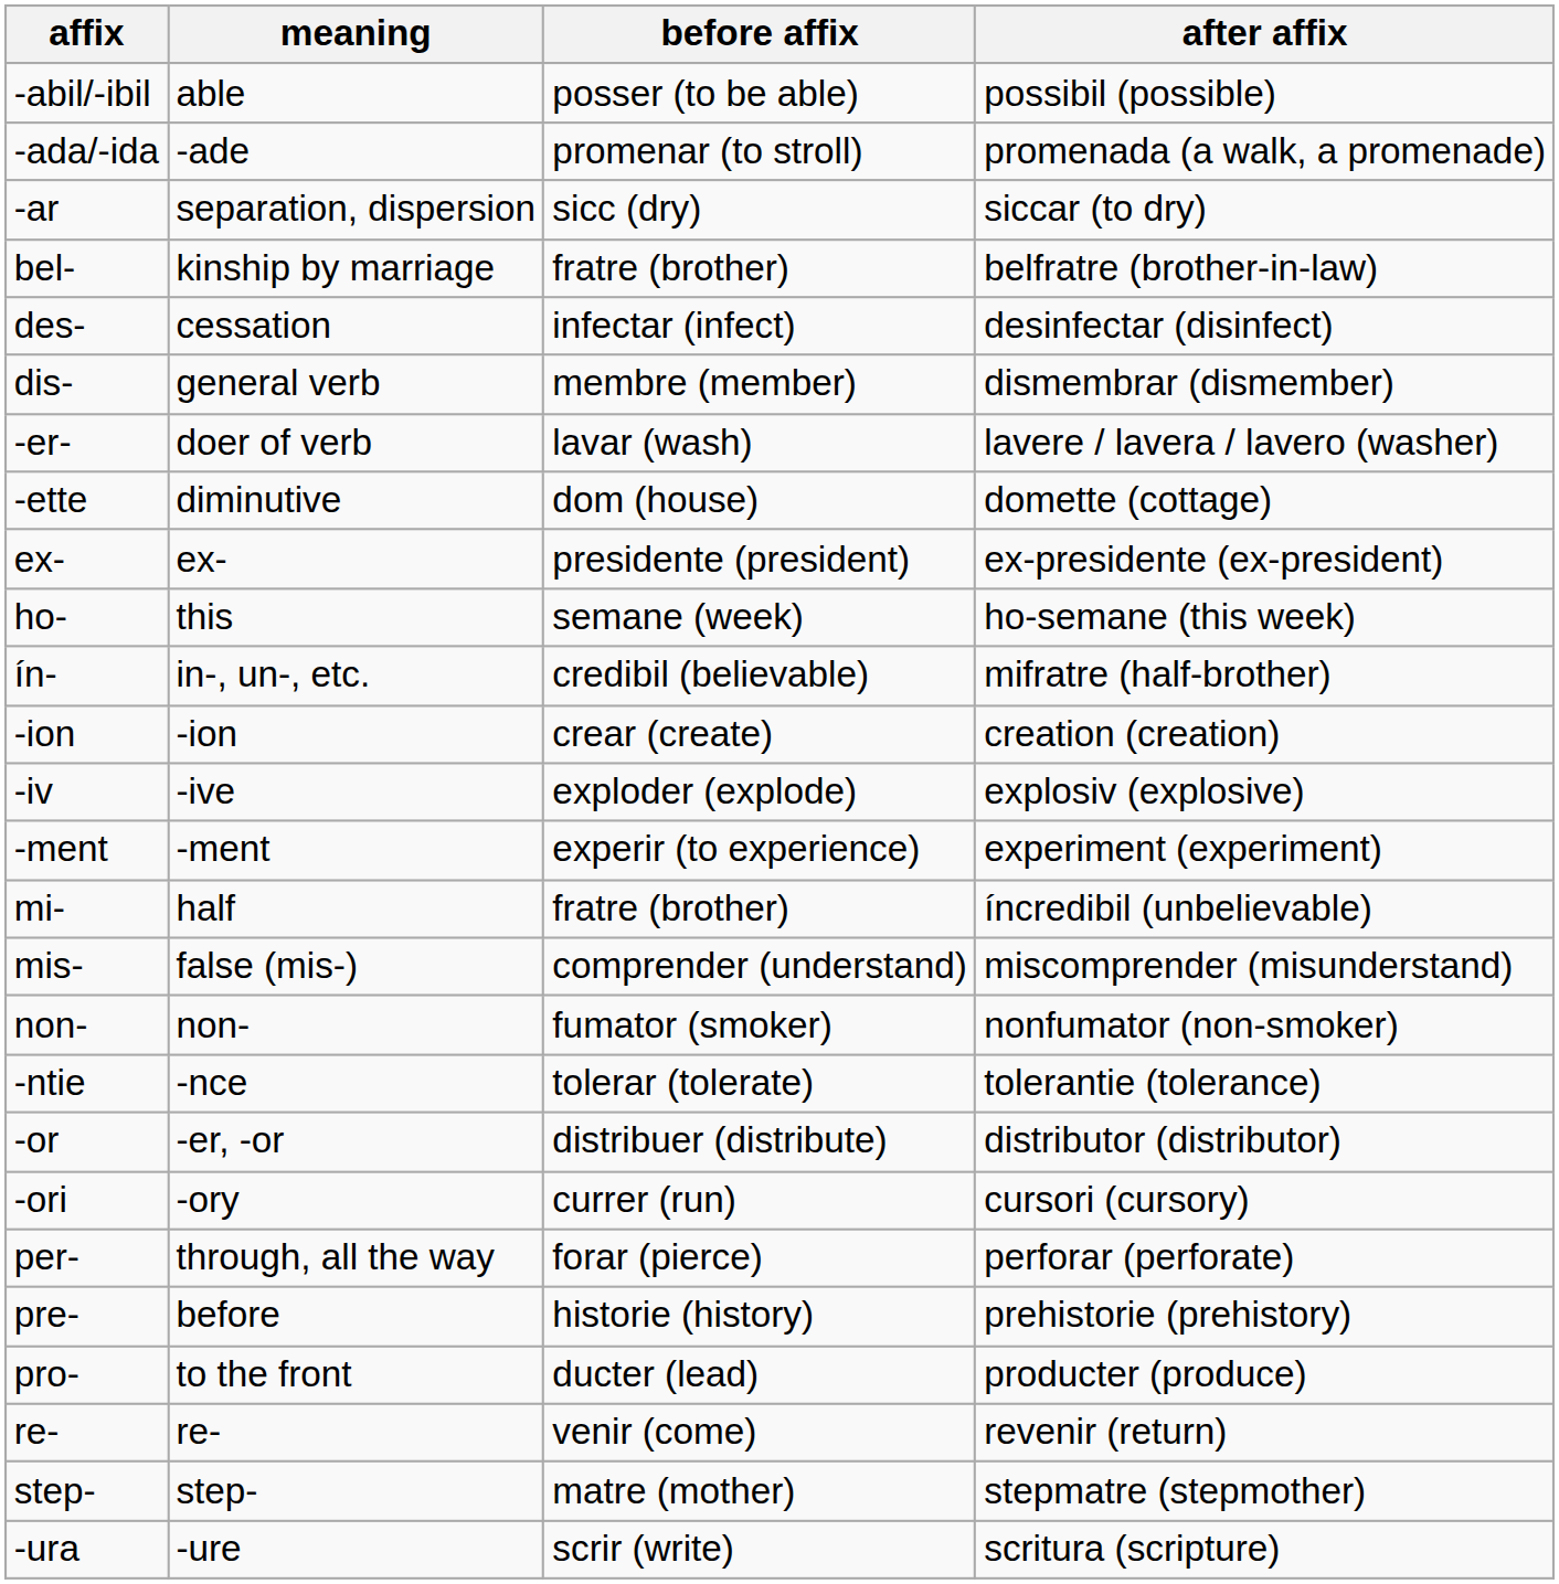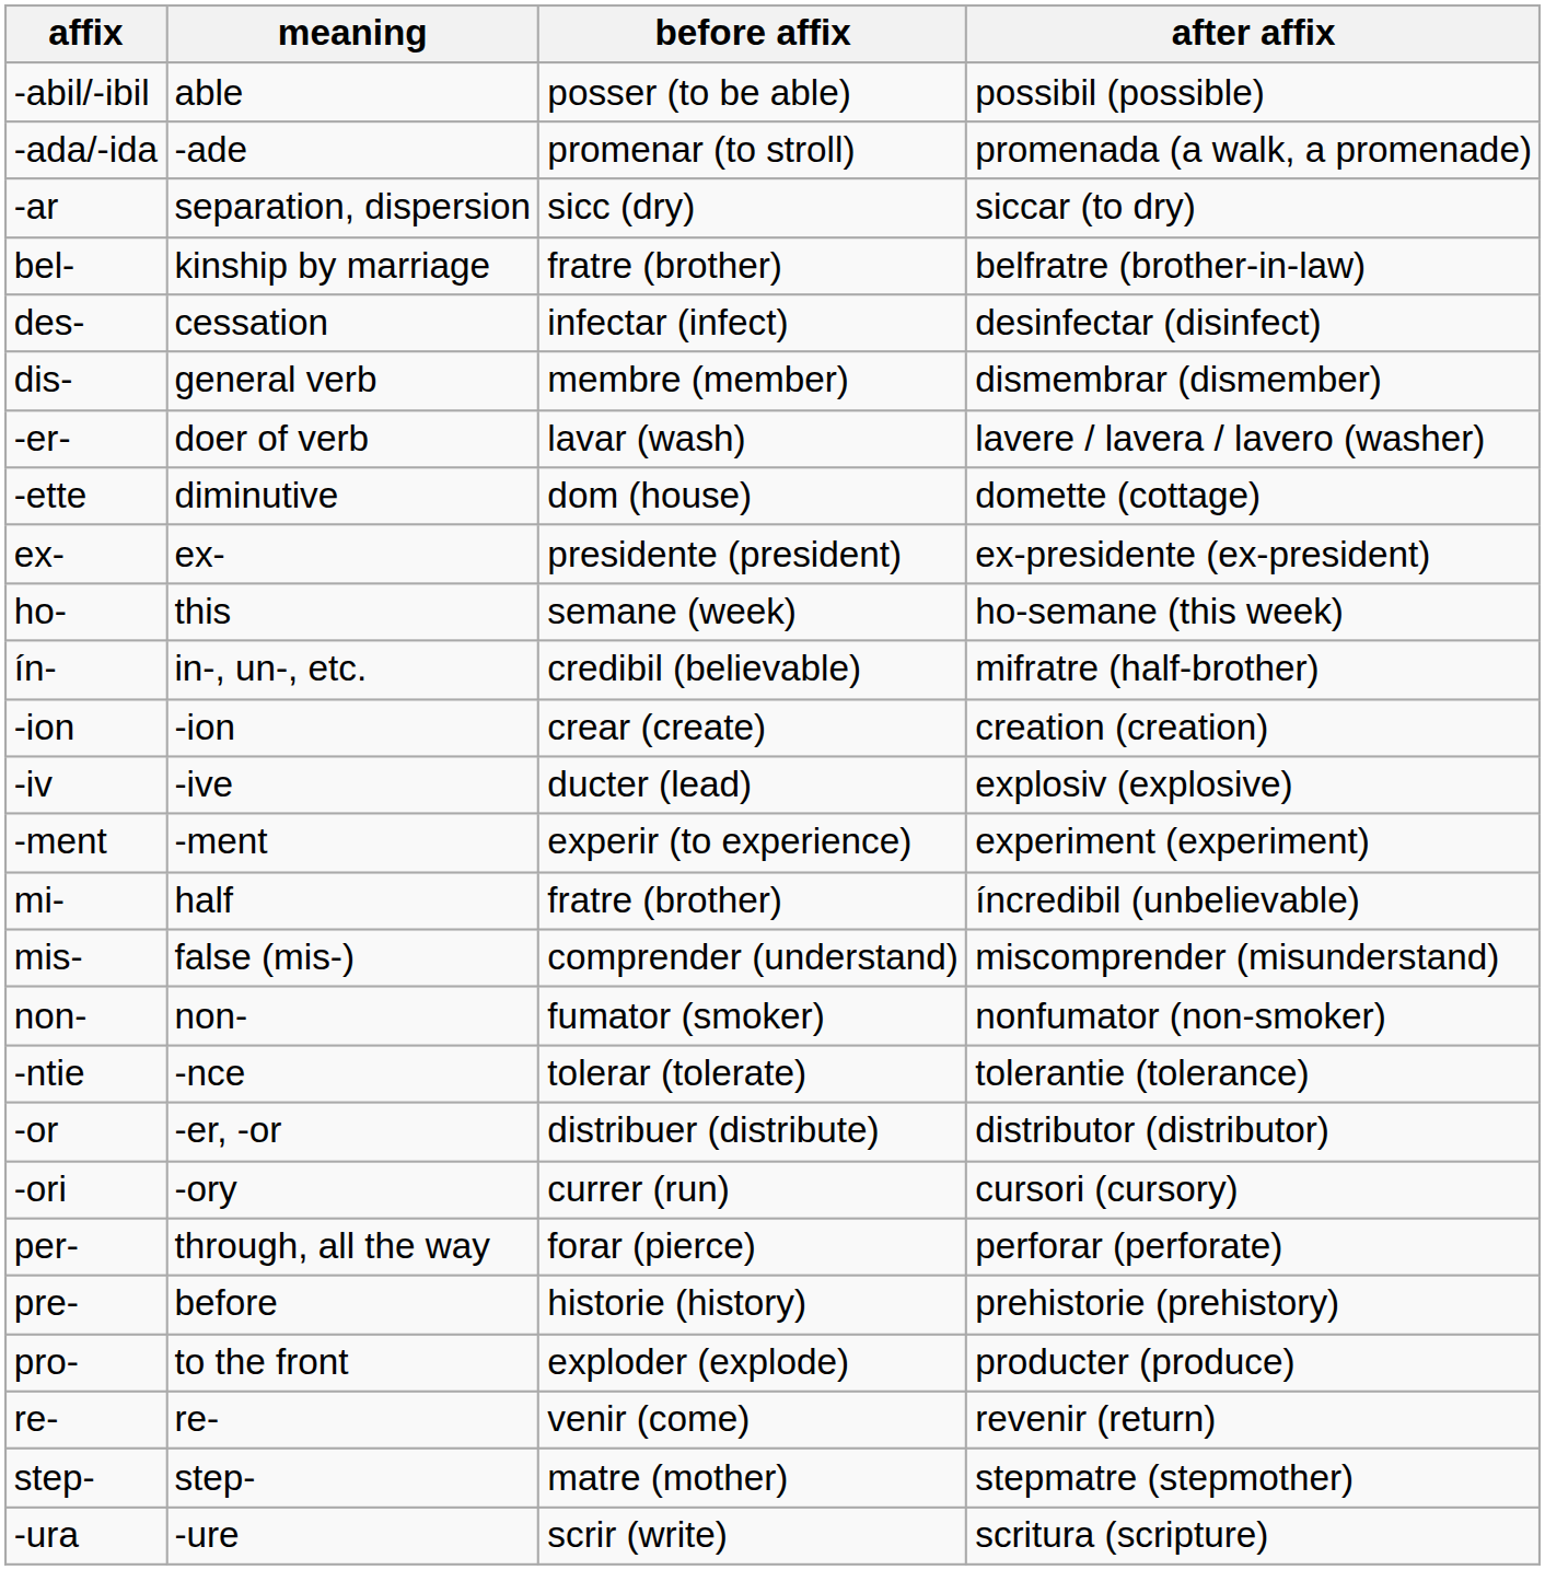-iv | before affix: exploder (explode) -> ducter (lead)
pro- | before affix: ducter (lead) -> exploder (explode)
